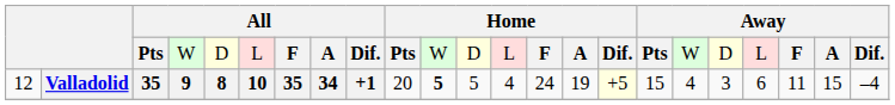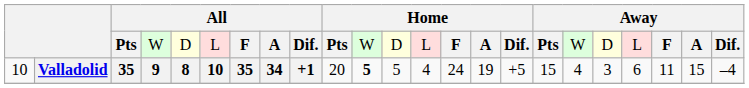Valladolid | column 1: 12 -> 10
Valladolid | column 16: lightyellow background -> no background
